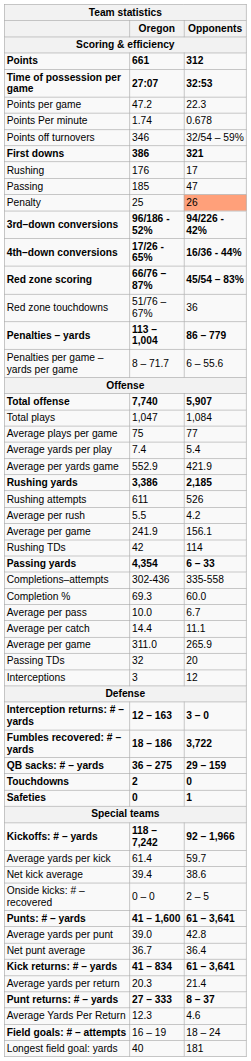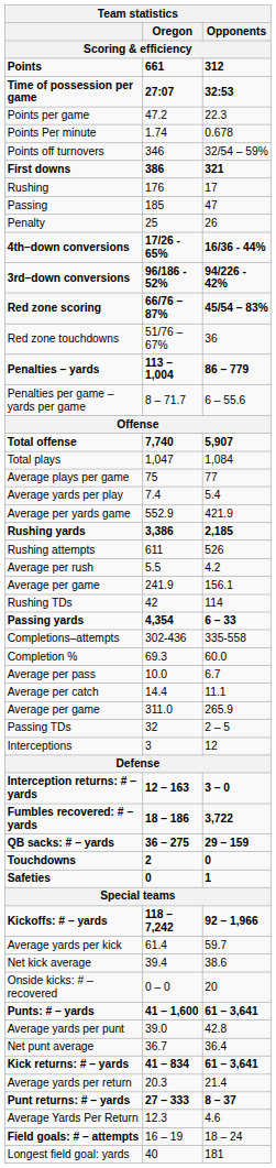Penalty | Opponents: lightsalmon background -> no background
rows swapped: 3rd–down conversions <-> 4th–down conversions
Passing TDs | Opponents: 20 -> 2 – 5
Onside kicks: # – recovered | Opponents: 2 – 5 -> 20
